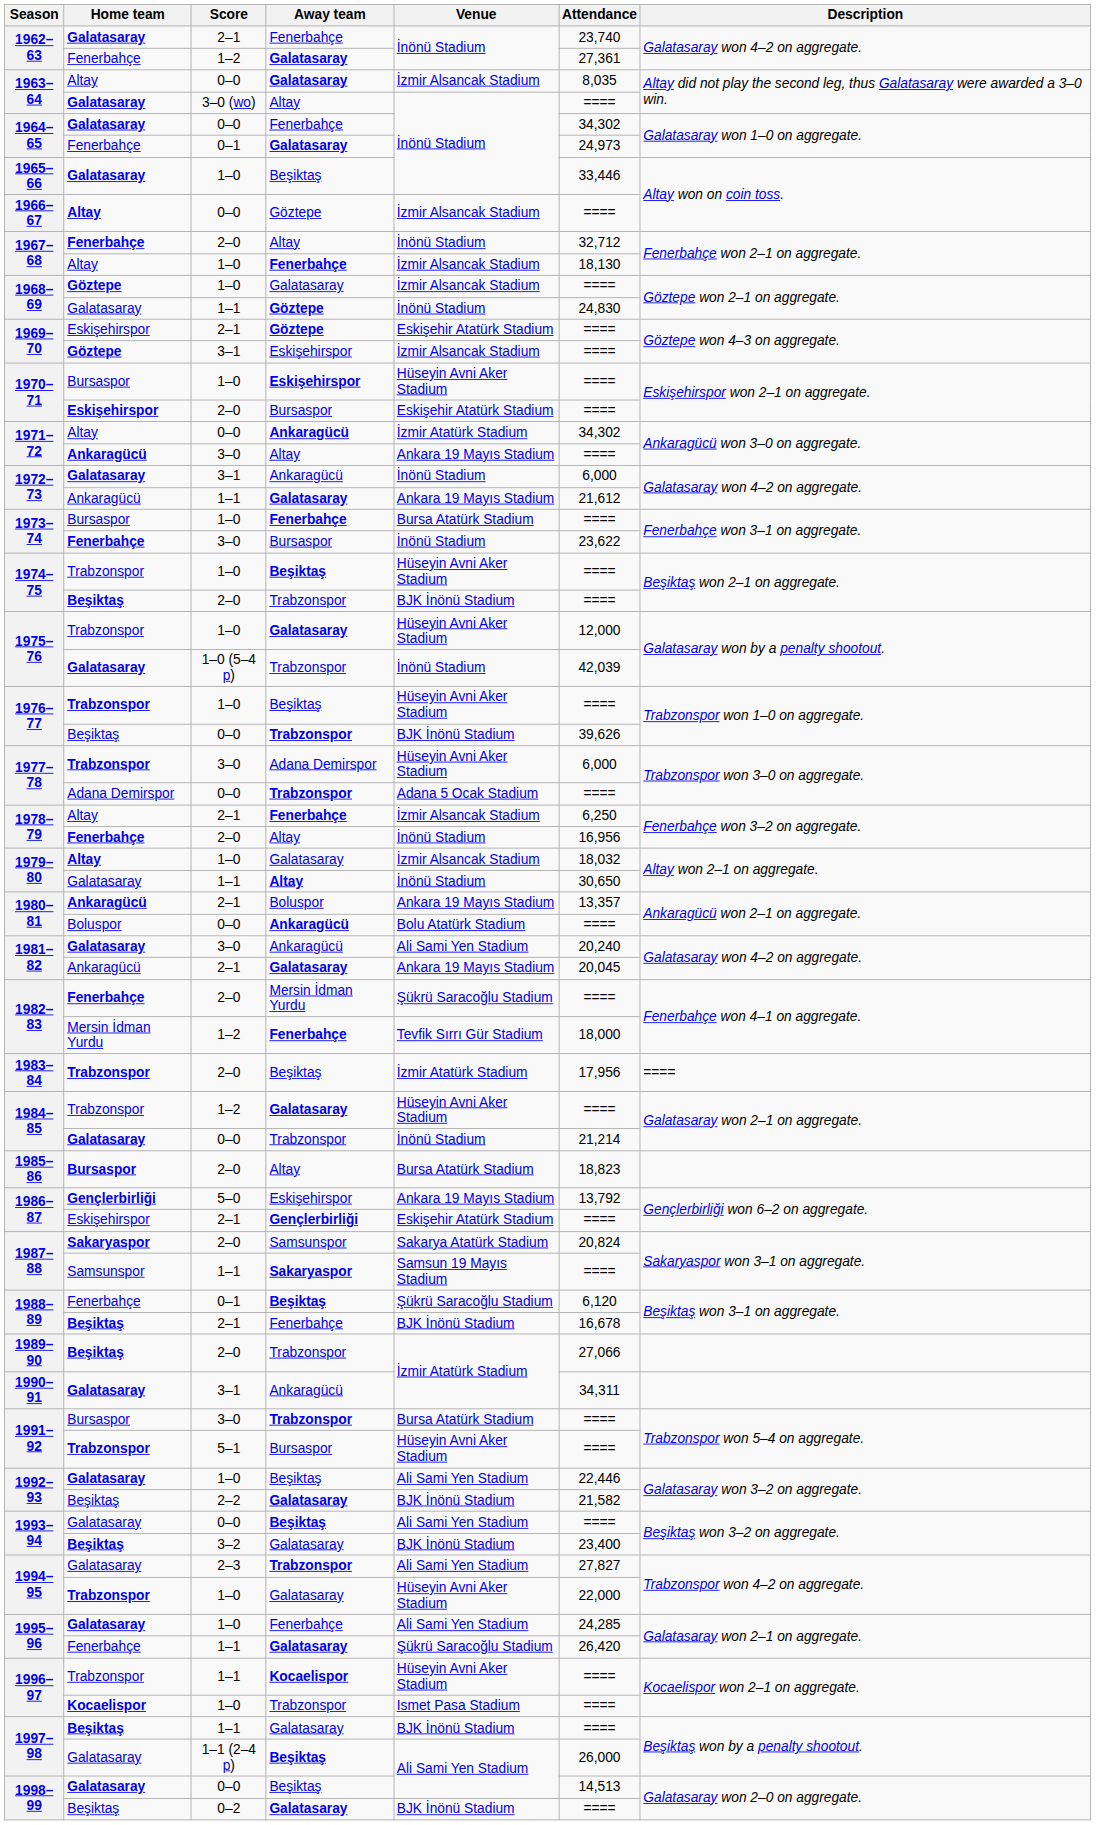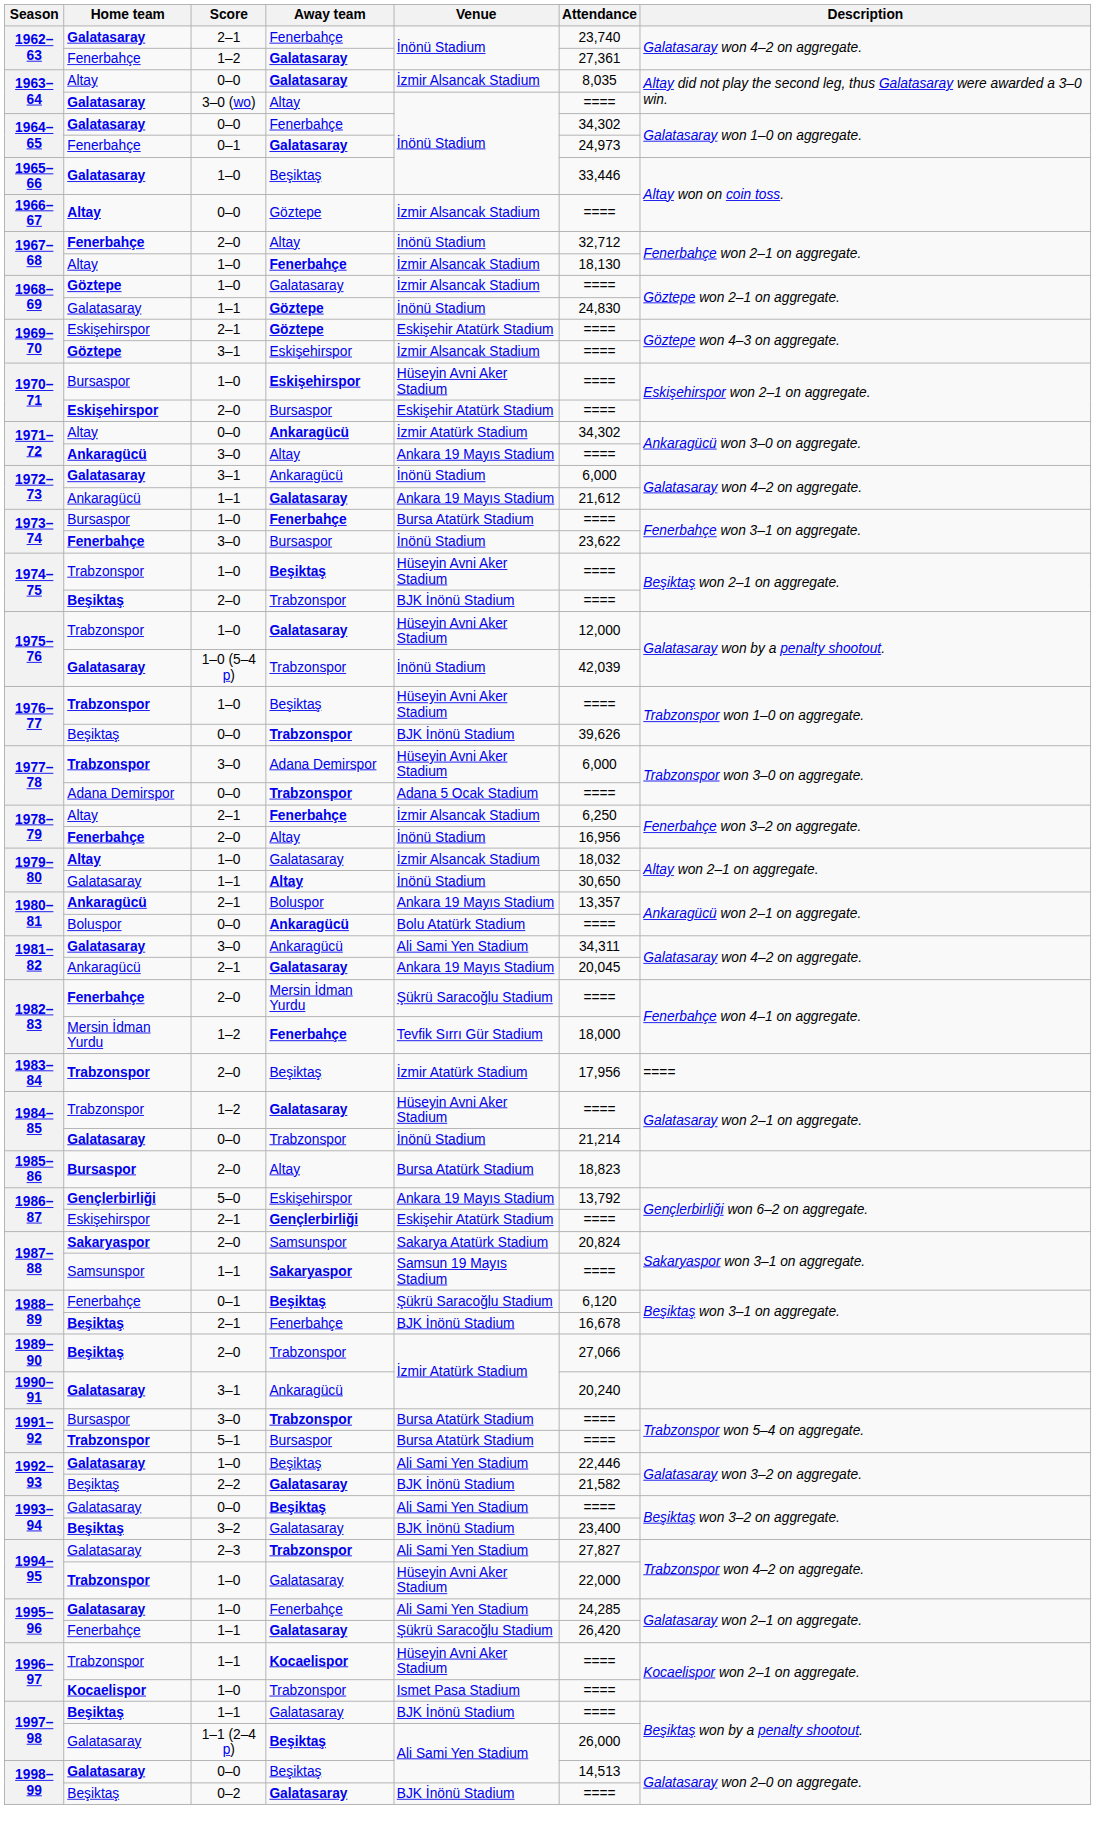1981–82 / 3–0 | Attendance: 20,240 -> 34,311
1990–91 | Attendance: 34,311 -> 20,240
1991–92 / 5–1 | Venue: Hüseyin Avni Aker Stadium -> Bursa Atatürk Stadium
